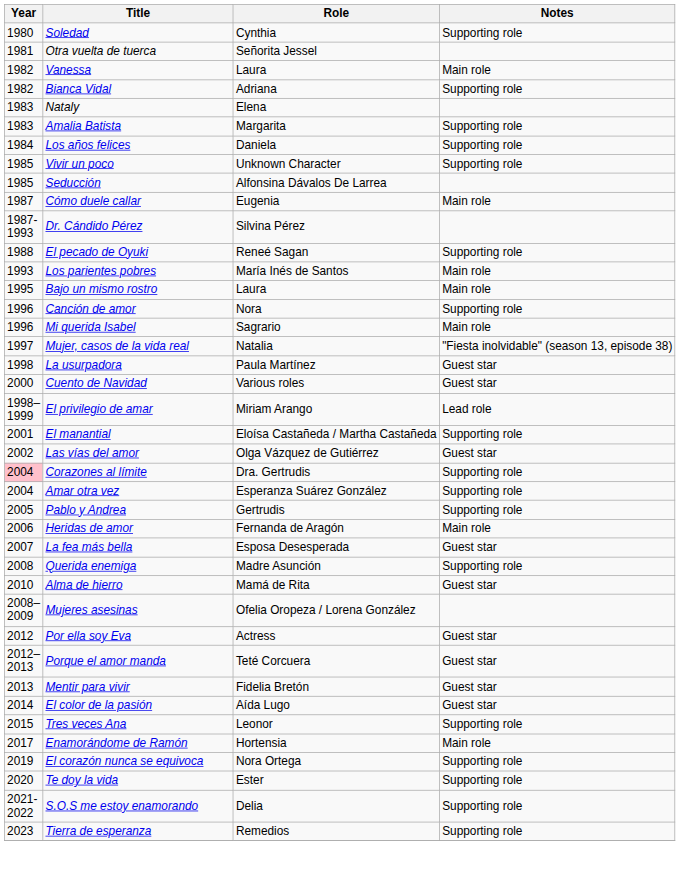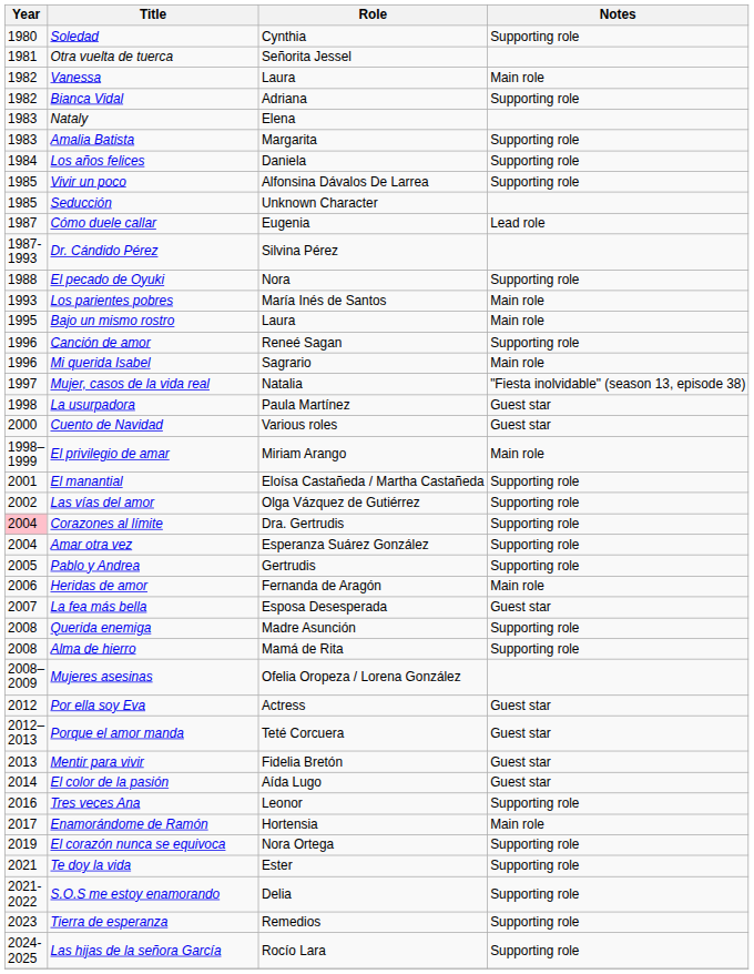Vivir un poco | Role: Unknown Character -> Alfonsina Dávalos De Larrea
Seducción | Role: Alfonsina Dávalos De Larrea -> Unknown Character
Cómo duele callar | Notes: Main role -> Lead role
El pecado de Oyuki | Role: Reneé Sagan -> Nora
Canción de amor | Role: Nora -> Reneé Sagan
El privilegio de amar | Notes: Lead role -> Main role
Las vías del amor | Notes: Guest star -> Supporting role
Alma de hierro | Year: 2010 -> 2008
Alma de hierro | Notes: Guest star -> Supporting role
Tres veces Ana | Year: 2015 -> 2016
Te doy la vida | Year: 2020 -> 2021
+ row: 2024-2025 | Las hijas de la señora García | Rocío Lara | Supporting role
